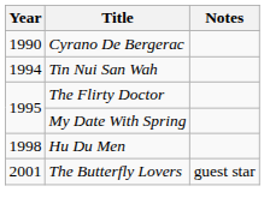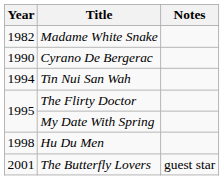+ row: 1982 | Madame White Snake
